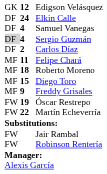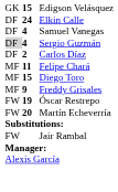Edigson Velásquez | column 2: 12 -> 15
- row: MF | 18 | Roberto Moreno
Martín Echeverría | column 2: 22 -> 20
- row: FW | Robinson Rentería
